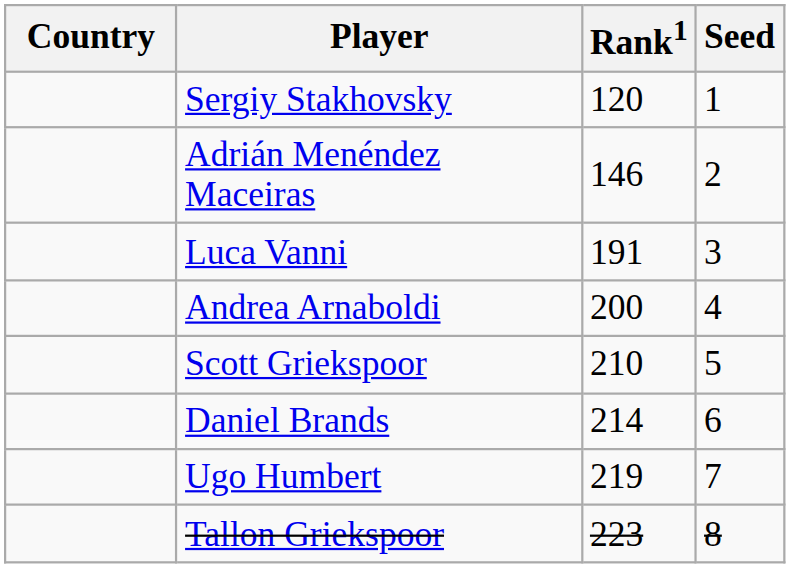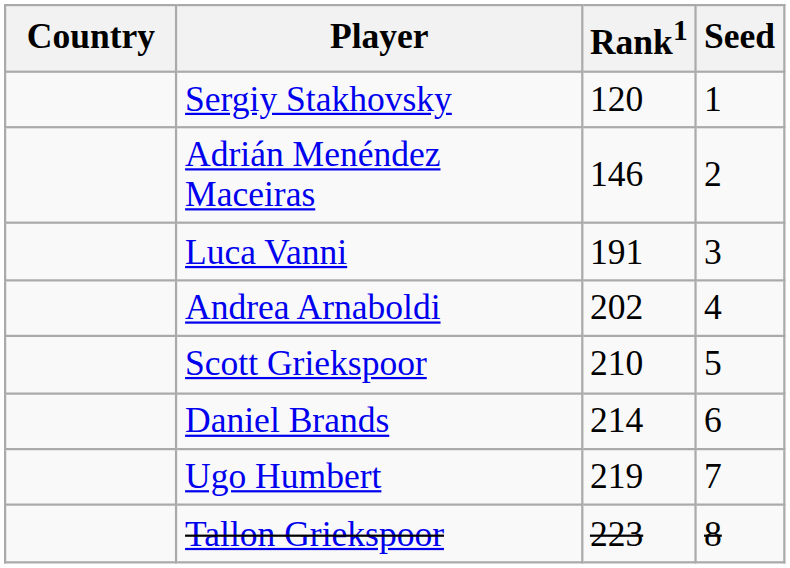Andrea Arnaboldi | Rank1: 200 -> 202
